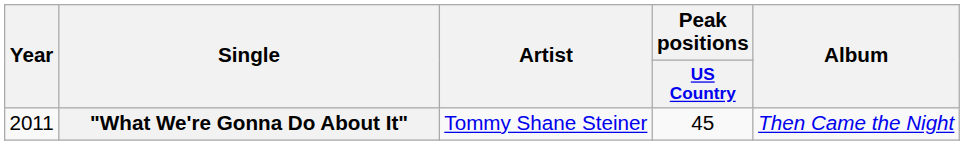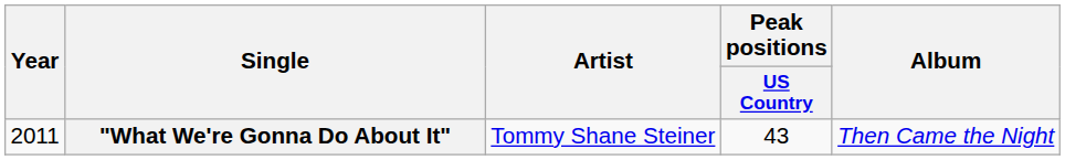"What We're Gonna Do About It" | Peak positions / US Country: 45 -> 43
